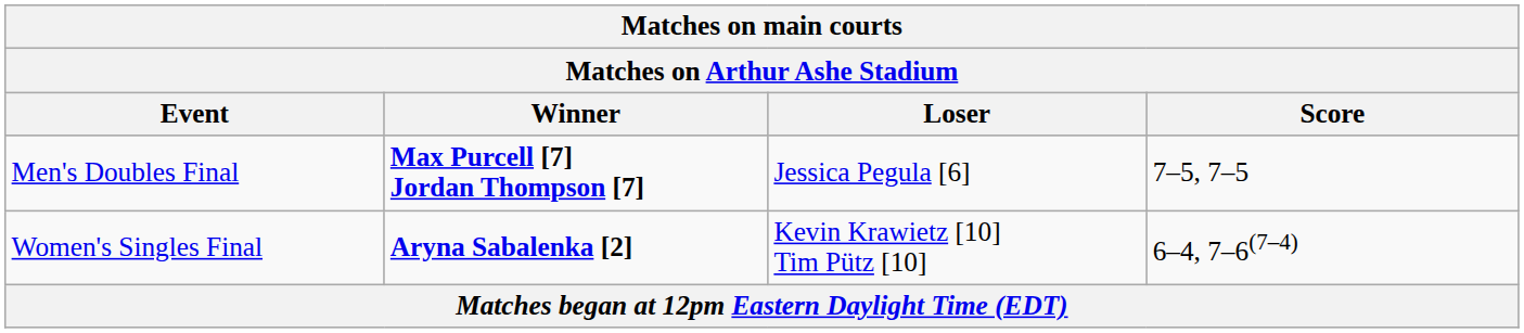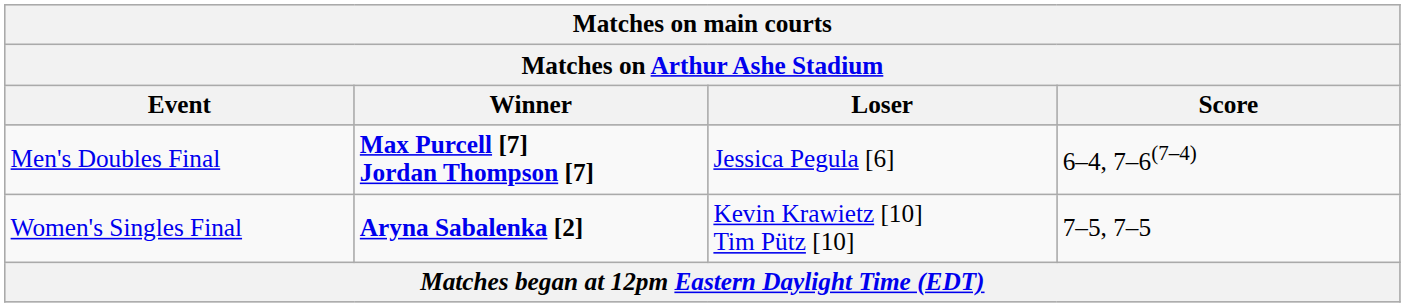Men's Doubles Final | Score: 7–5, 7–5 -> 6–4, 7–6(7–4)
Women's Singles Final | Score: 6–4, 7–6(7–4) -> 7–5, 7–5
